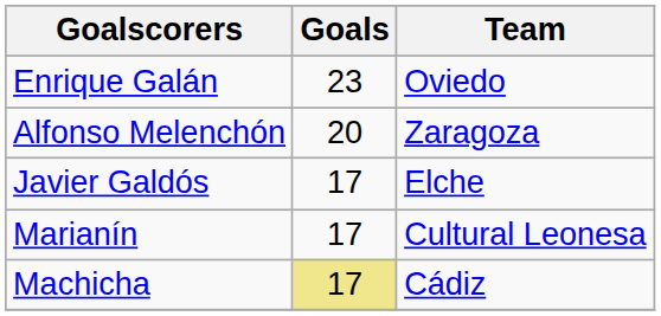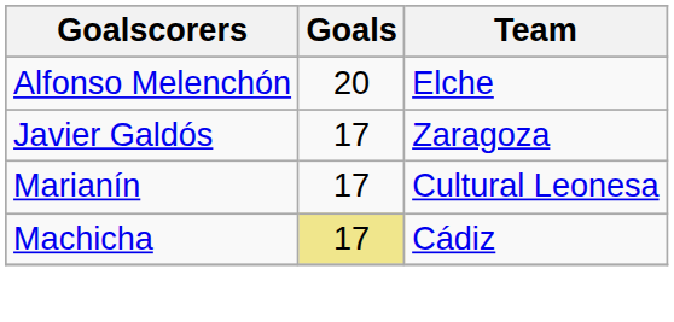- row: Enrique Galán | 23 | Oviedo
Alfonso Melenchón | Team: Zaragoza -> Elche
Javier Galdós | Team: Elche -> Zaragoza
